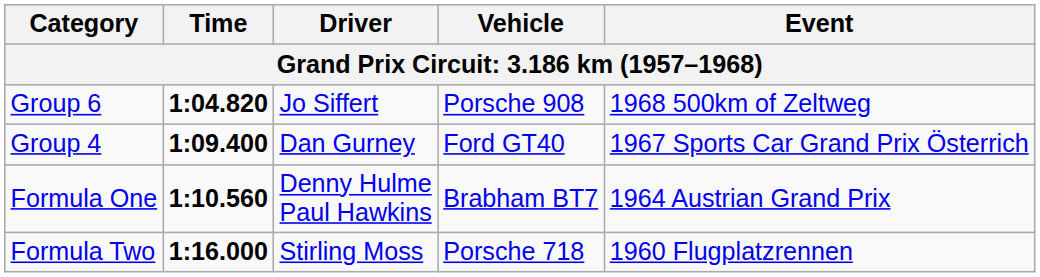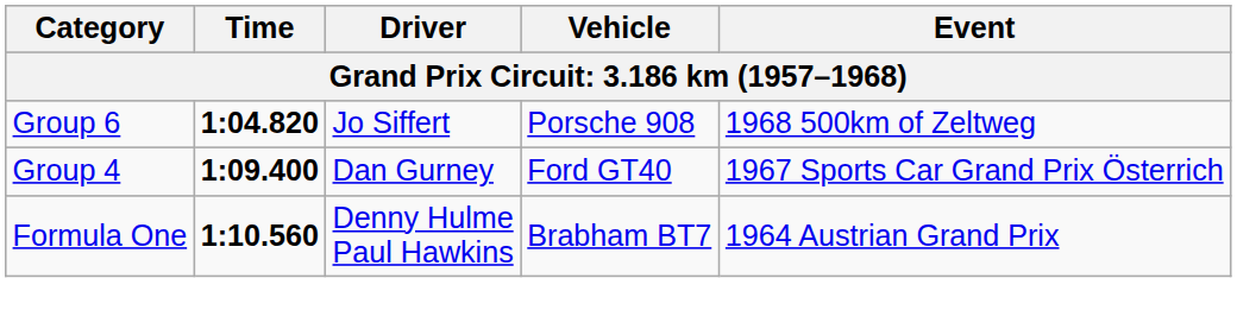- row: Formula Two | 1:16.000 | Stirling Moss | Porsche 718 | 1960 Flugplatzrennen
